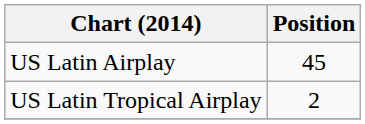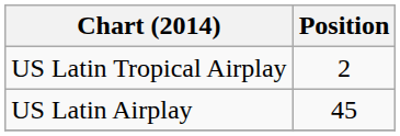rows swapped: US Latin Airplay <-> US Latin Tropical Airplay
